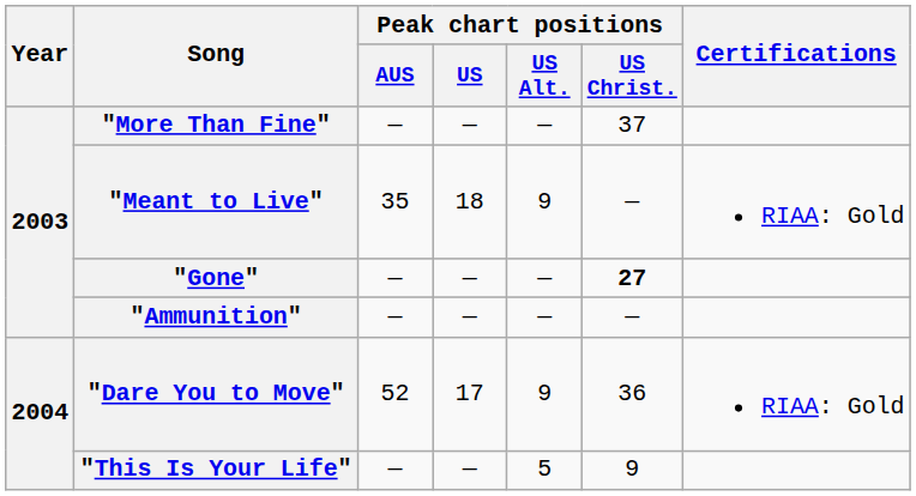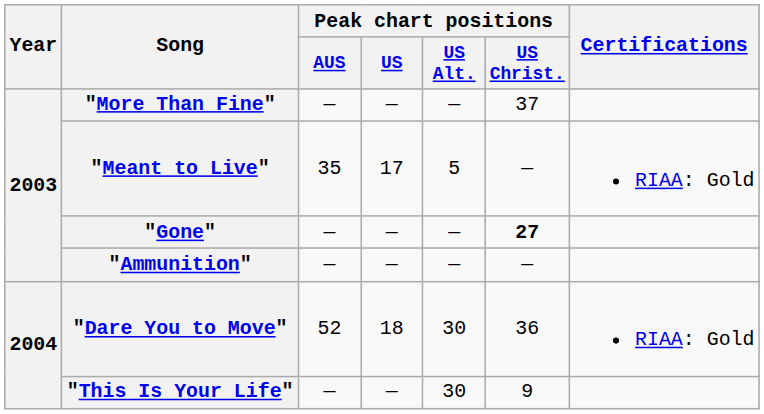"Meant to Live" | Peak chart positions / US: 18 -> 17
"Meant to Live" | Peak chart positions / US Alt.: 9 -> 5
"Dare You to Move" | Peak chart positions / US: 17 -> 18
"Dare You to Move" | Peak chart positions / US Alt.: 9 -> 30
"This Is Your Life" | Peak chart positions / US Alt.: 5 -> 30
